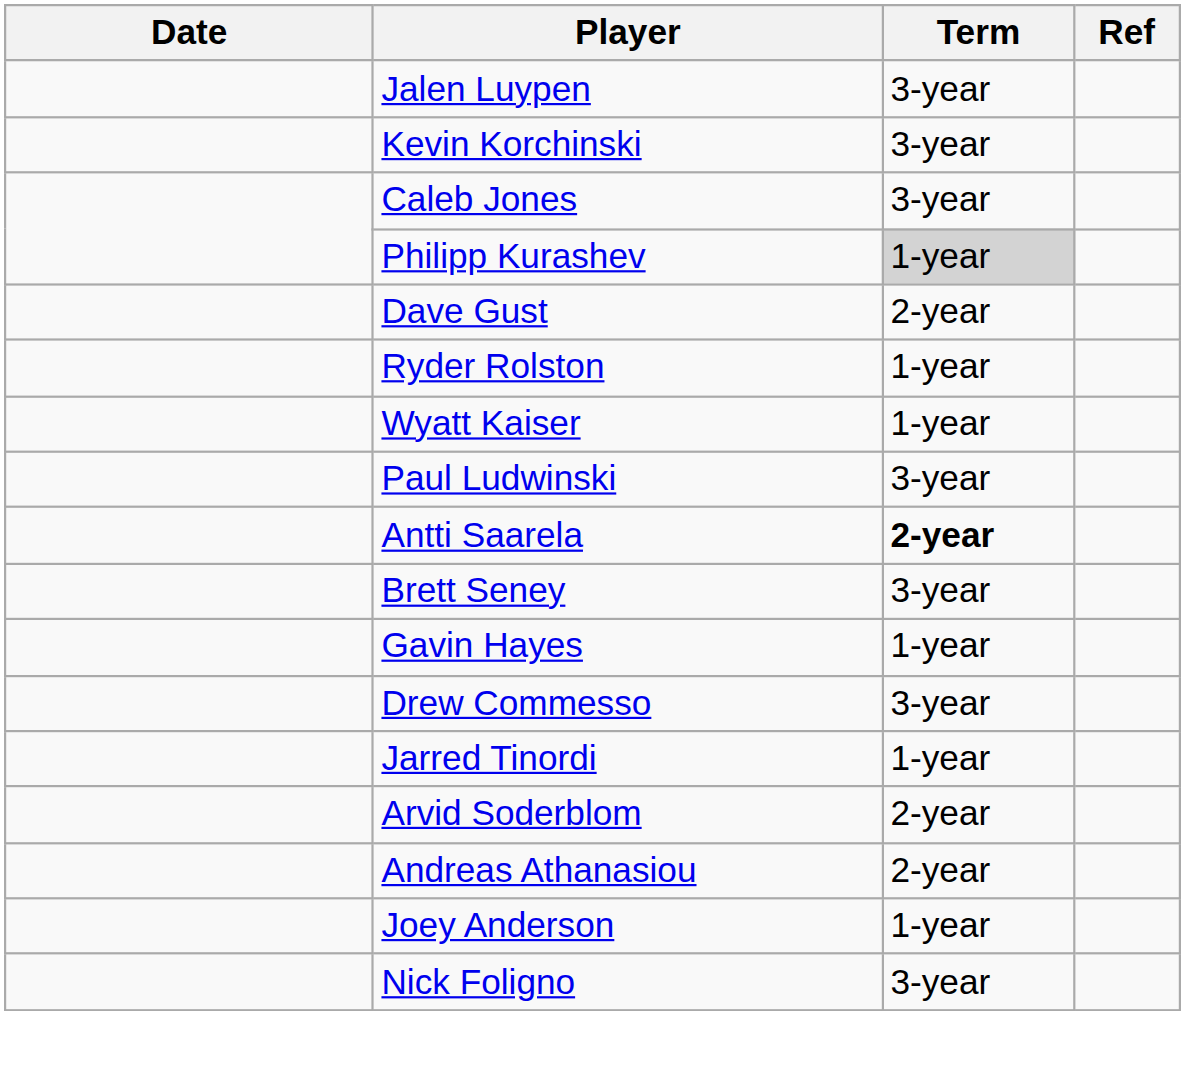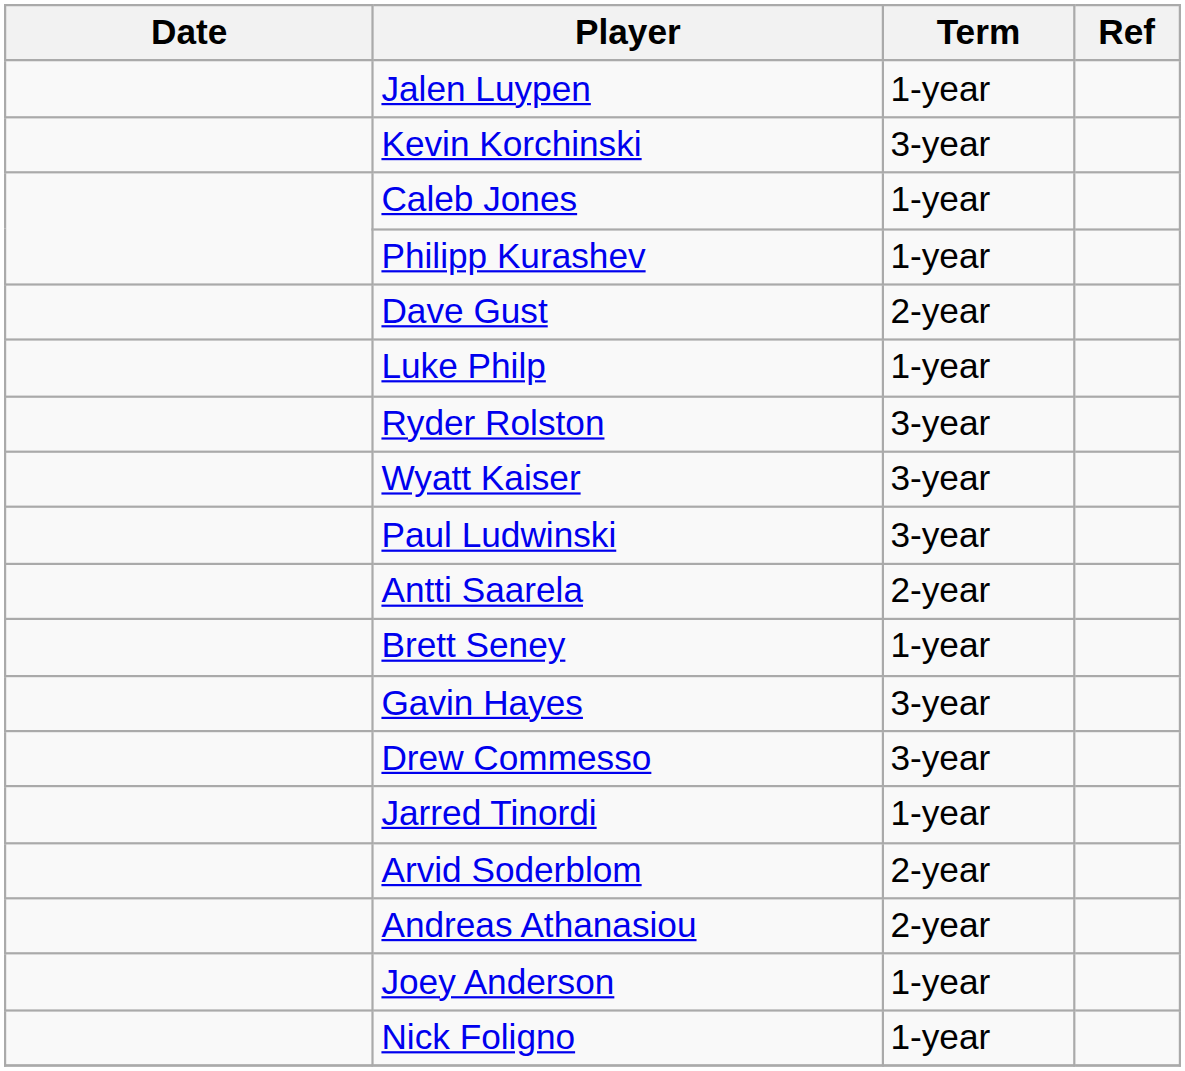Jalen Luypen | Term: 3-year -> 1-year
Caleb Jones | Term: 3-year -> 1-year
Philipp Kurashev | Term: lightgrey background -> no background
+ row: Luke Philp | 1-year
Ryder Rolston | Term: 1-year -> 3-year
Wyatt Kaiser | Term: 1-year -> 3-year
Antti Saarela | Term: bold -> normal
Brett Seney | Term: 3-year -> 1-year
Gavin Hayes | Term: 1-year -> 3-year
Nick Foligno | Term: 3-year -> 1-year
